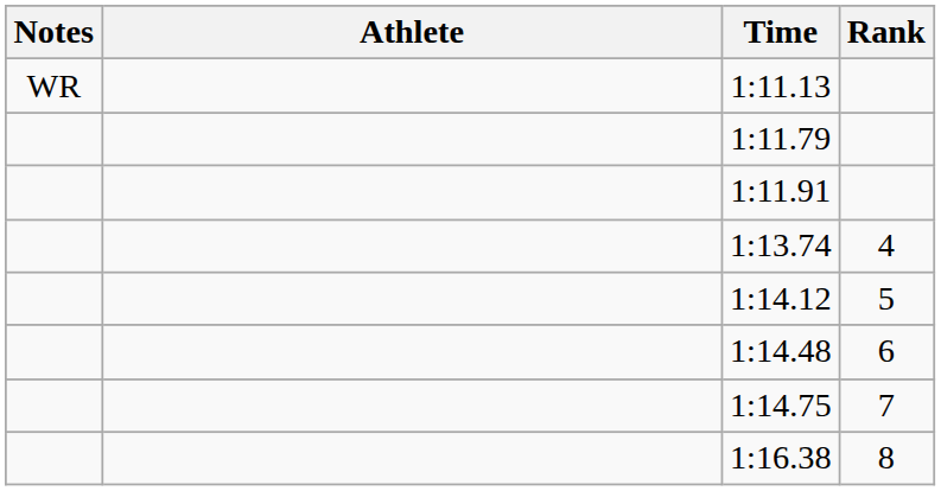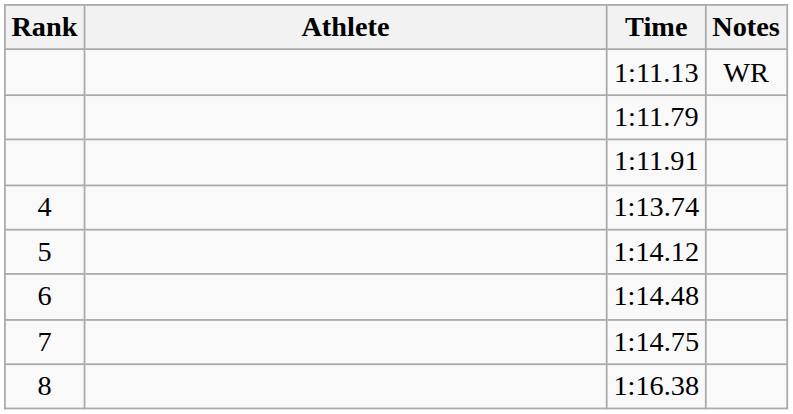columns swapped: Rank <-> Notes
